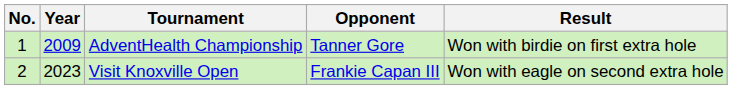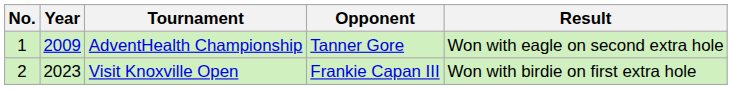AdventHealth Championship | Result: Won with birdie on first extra hole -> Won with eagle on second extra hole
Visit Knoxville Open | Result: Won with eagle on second extra hole -> Won with birdie on first extra hole
